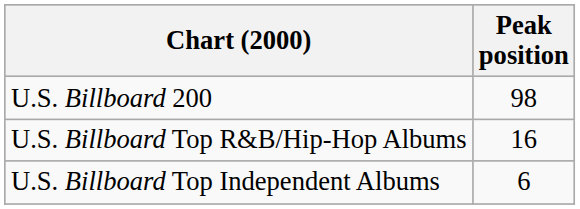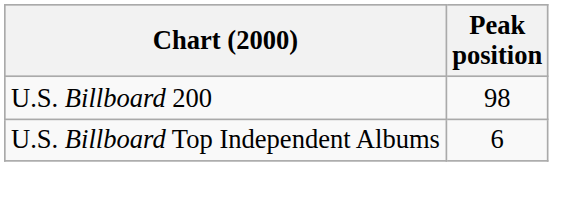- row: U.S. Billboard Top R&B/Hip-Hop Albums | 16
